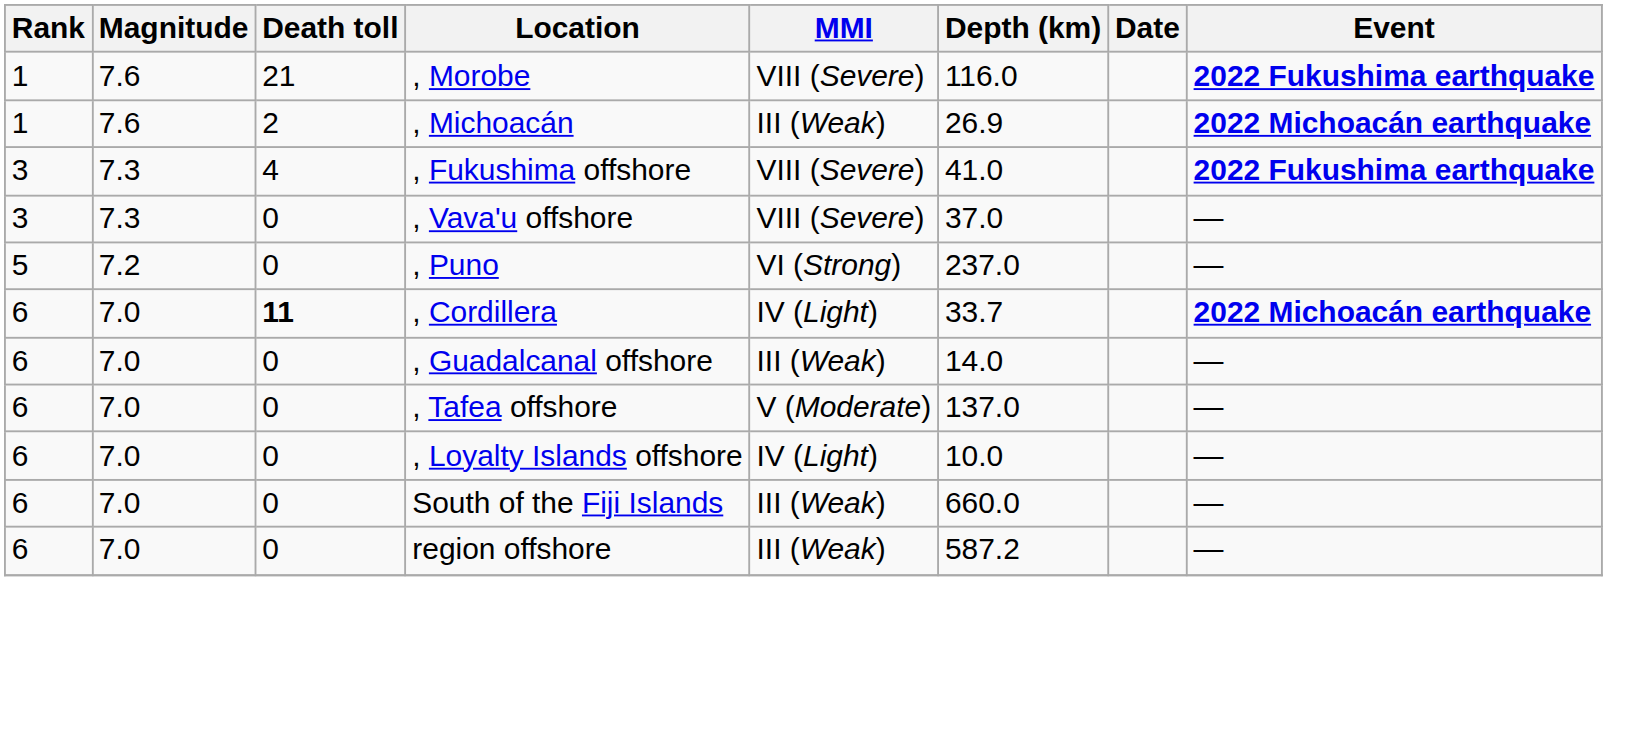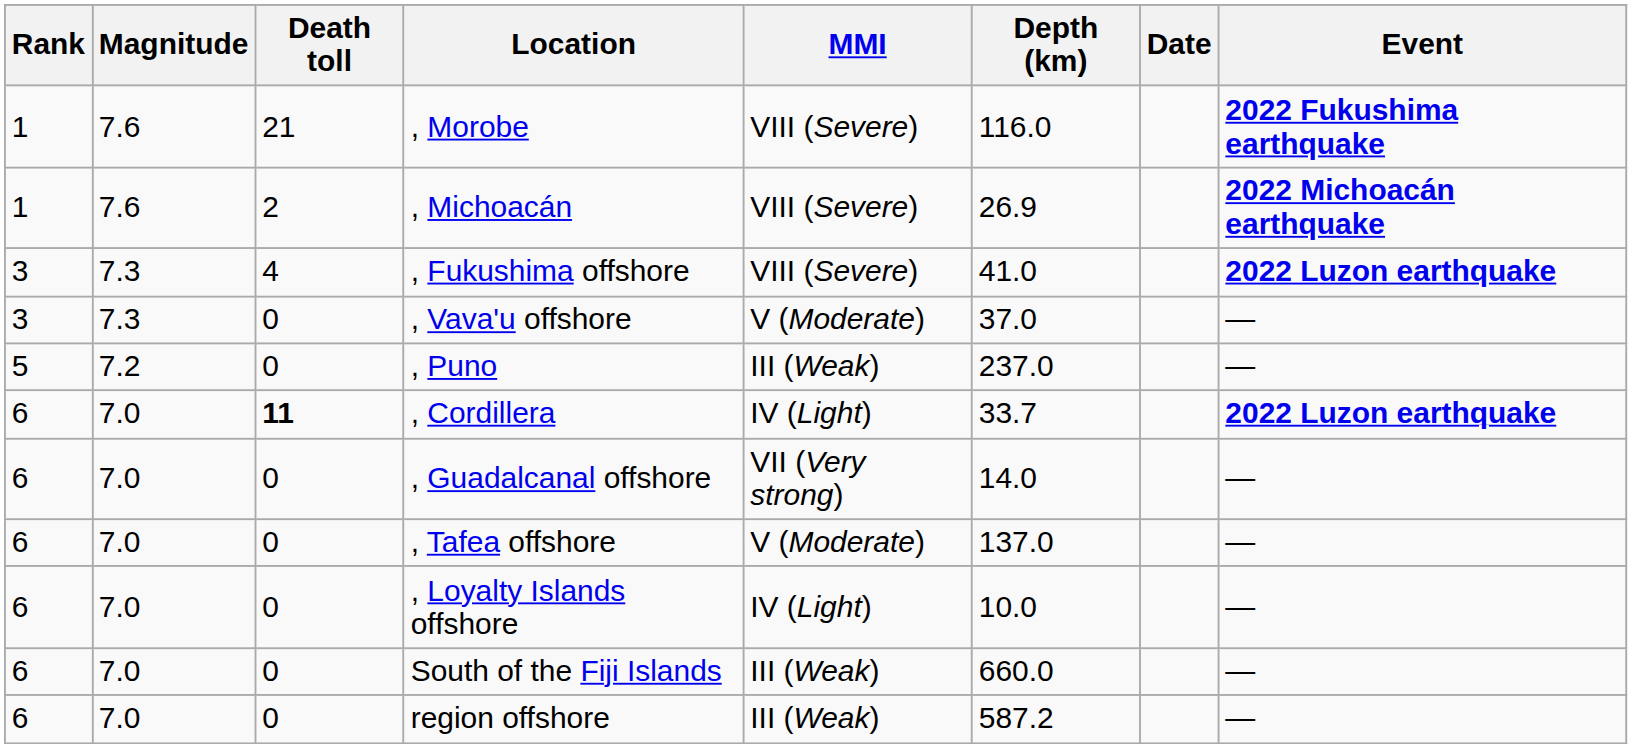, Michoacán | MMI: III (Weak) -> VIII (Severe)
, Fukushima offshore | Event: 2022 Fukushima earthquake -> 2022 Luzon earthquake
, Vava'u offshore | MMI: VIII (Severe) -> V (Moderate)
, Puno | MMI: VI (Strong) -> III (Weak)
, Cordillera | Event: 2022 Michoacán earthquake -> 2022 Luzon earthquake
, Guadalcanal offshore | MMI: III (Weak) -> VII (Very strong)
